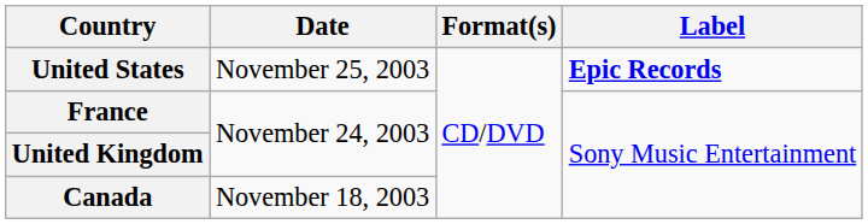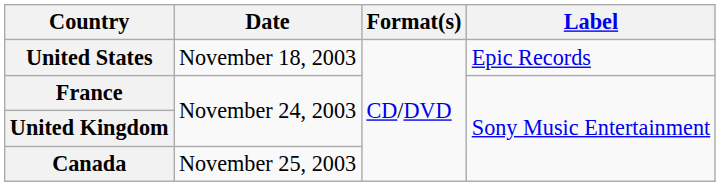United States | Date: November 25, 2003 -> November 18, 2003
United States | Label: bold -> normal
Canada | Date: November 18, 2003 -> November 25, 2003
